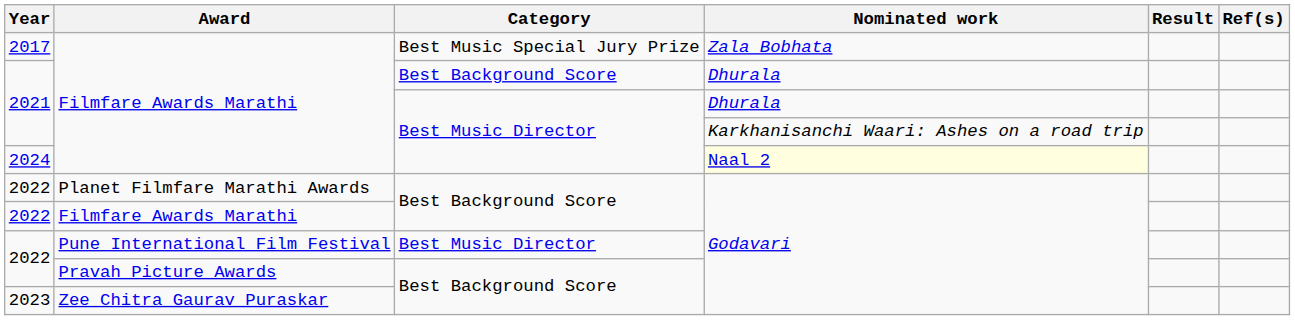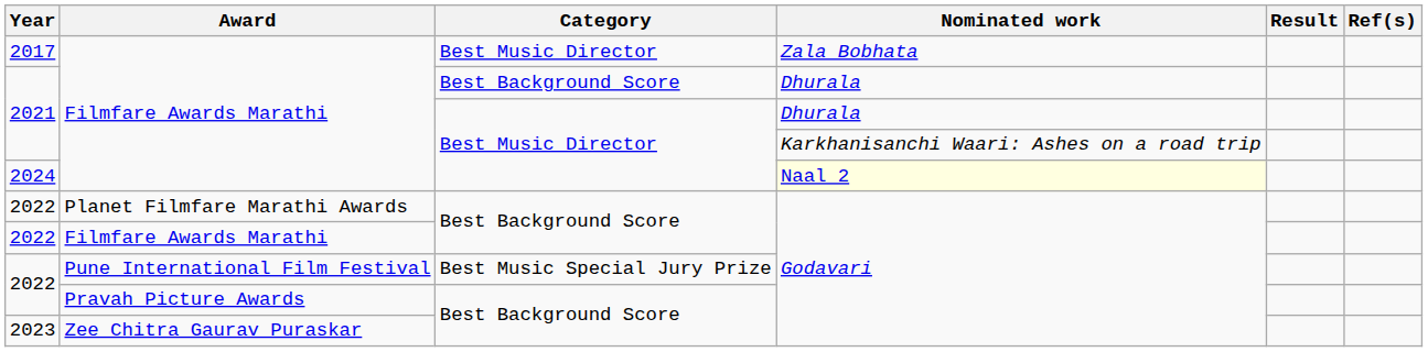2017 | Category: Best Music Special Jury Prize -> Best Music Director
2022 / Pune International Film Festival | Category: Best Music Director -> Best Music Special Jury Prize
